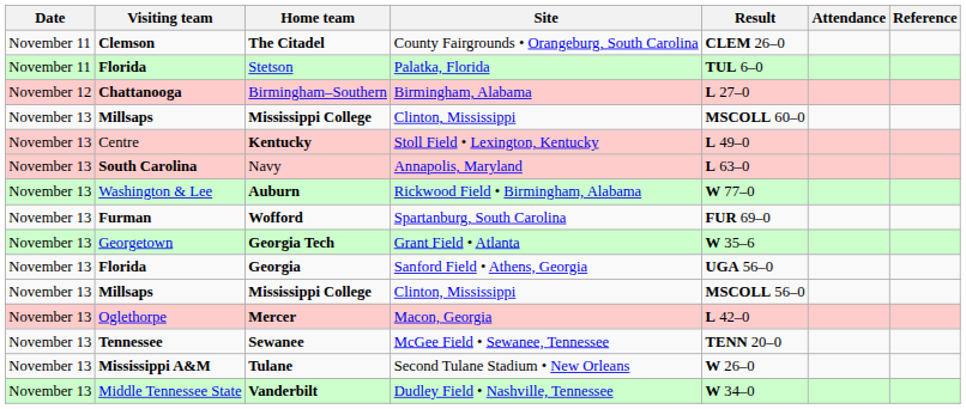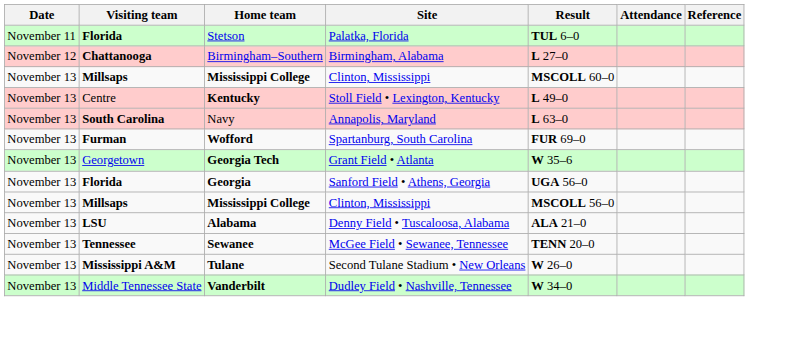- row: November 11 | Clemson | The Citadel | County Fairgrounds • Orangeburg, South Carolina | CLEM 26–0
- row: November 13 | Washington & Lee | Auburn | Rickwood Field • Birmingham, Alabama | W 77–0
+ row: November 13 | LSU | Alabama | Denny Field • Tuscaloosa, Alabama | ALA 21–0
- row: November 13 | Oglethorpe | Mercer | Macon, Georgia | L 42–0
